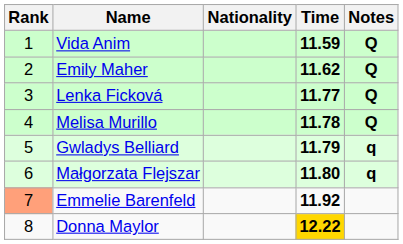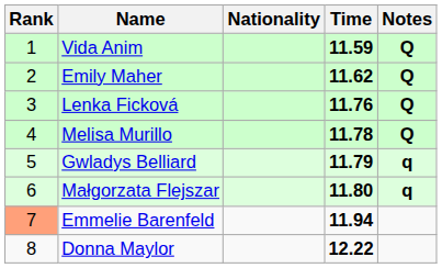Lenka Ficková | Time: 11.77 -> 11.76
Emmelie Barenfeld | Time: 11.92 -> 11.94
Donna Maylor | Time: gold background -> no background
